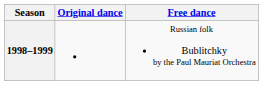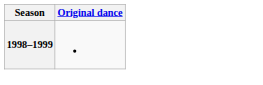- column: Free dance | Russian folk Bublitchky by the Paul Mauriat Orchestra
